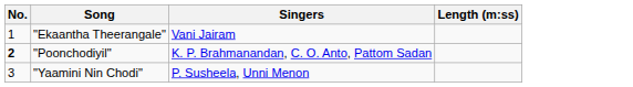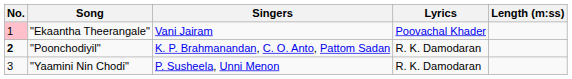+ column: Lyrics | Poovachal Khader | R. K. Damodaran | R. K. Damodaran
"Ekaantha Theerangale" | No.: no background -> pink background
